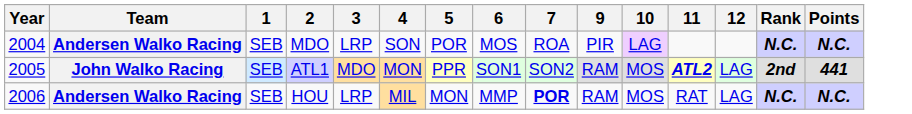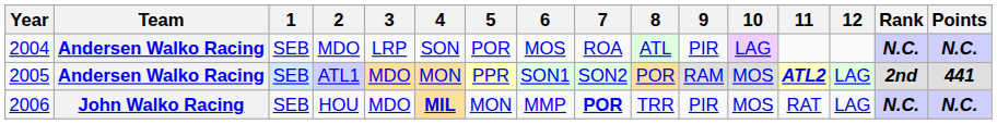+ column: 8 | ATL | POR | TRR
ATL1 | Team: John Walko Racing -> Andersen Walko Racing
HOU | Team: Andersen Walko Racing -> John Walko Racing
HOU | 3: LRP -> MDO
HOU | 4: normal -> bold
HOU | 9: RAM -> PIR
